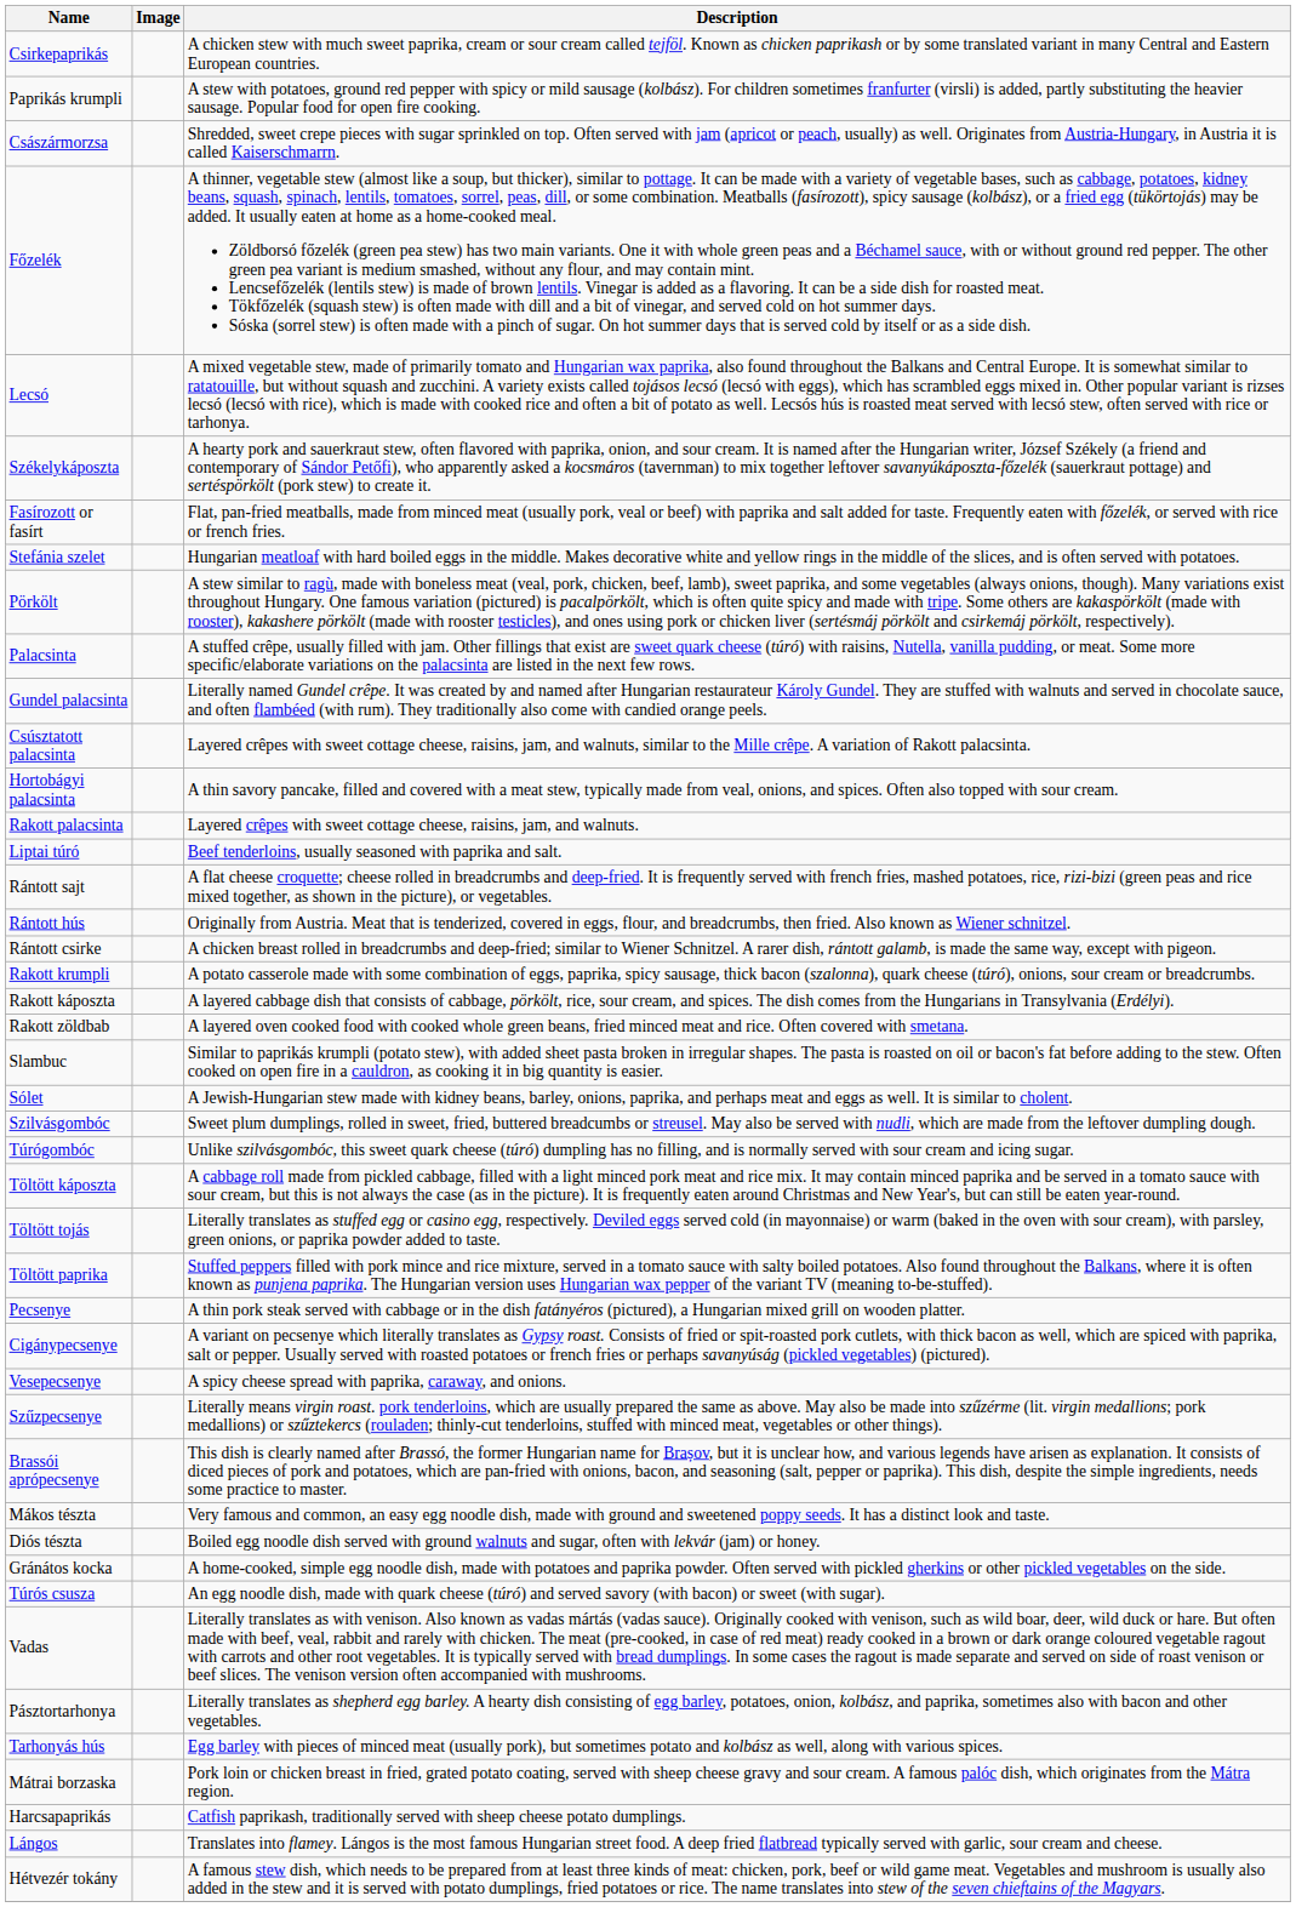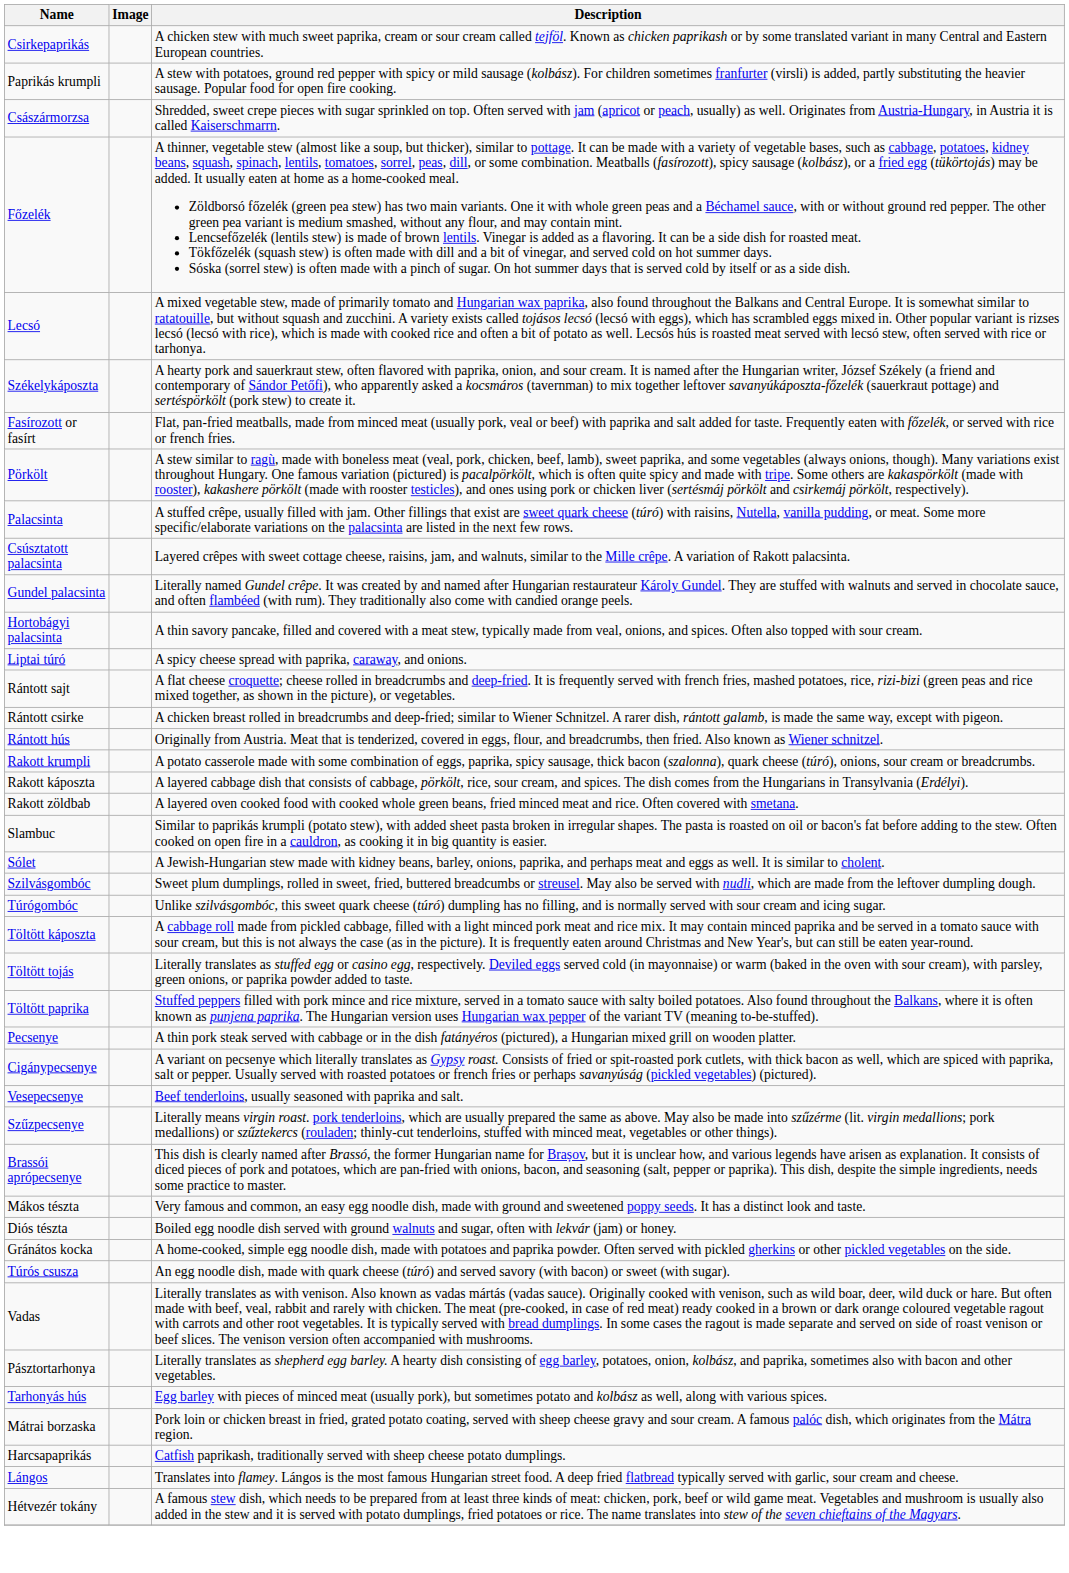- row: Stefánia szelet | Hungarian meatloaf with hard boiled eggs in the middle. Makes decorative white and yellow rings in the middle of the slices, and is often served with potatoes.
rows swapped: Csúsztatott palacsinta <-> Gundel palacsinta
- row: Rakott palacsinta | Layered crêpes with sweet cottage cheese, raisins, jam, and walnuts.
Liptai túró | Description: Beef tenderloins, usually seasoned with paprika and salt. -> A spicy cheese spread with paprika, caraway, and onions.
rows swapped: Rántott hús <-> Rántott csirke
Vesepecsenye | Description: A spicy cheese spread with paprika, caraway, and onions. -> Beef tenderloins, usually seasoned with paprika and salt.
